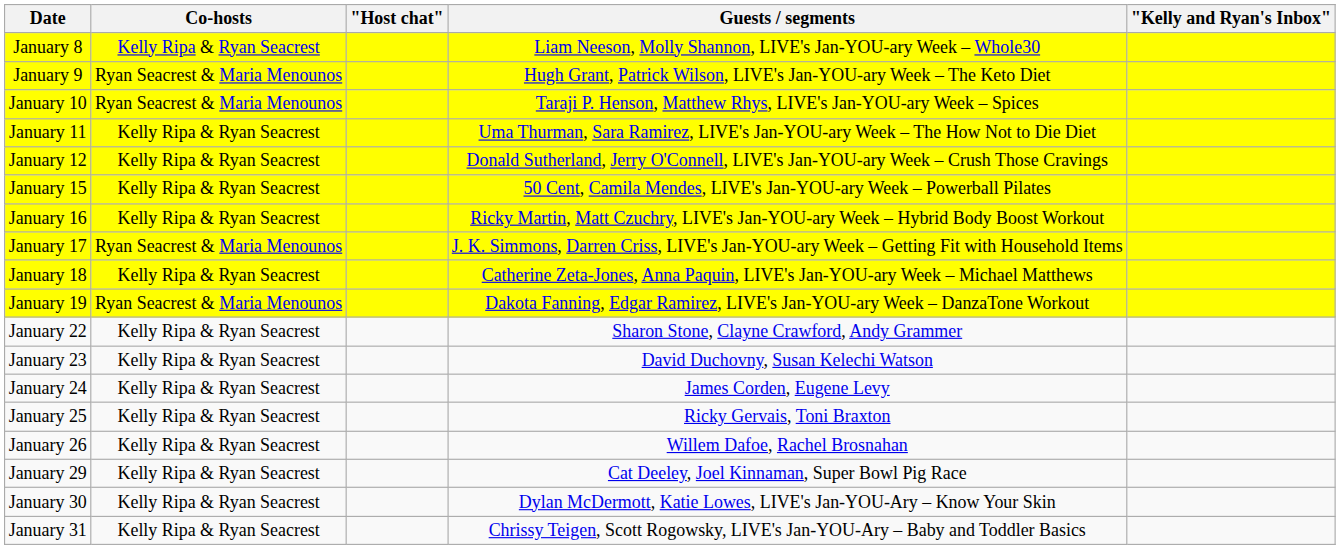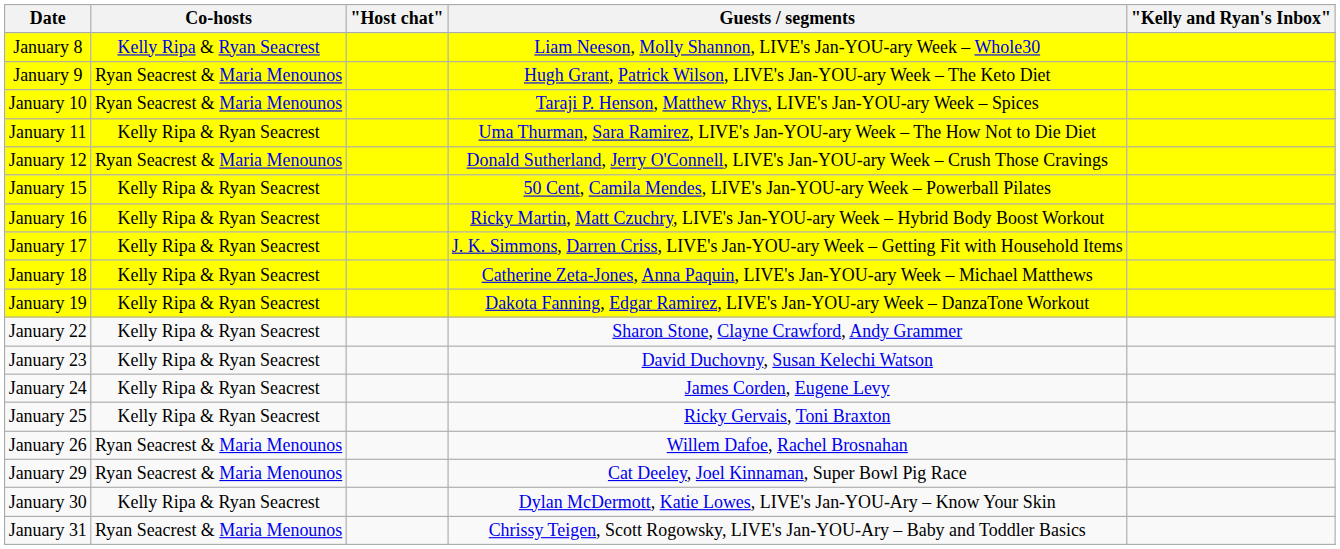January 12 | Co-hosts: Kelly Ripa & Ryan Seacrest -> Ryan Seacrest & Maria Menounos
January 17 | Co-hosts: Ryan Seacrest & Maria Menounos -> Kelly Ripa & Ryan Seacrest
January 19 | Co-hosts: Ryan Seacrest & Maria Menounos -> Kelly Ripa & Ryan Seacrest
January 26 | Co-hosts: Kelly Ripa & Ryan Seacrest -> Ryan Seacrest & Maria Menounos
January 29 | Co-hosts: Kelly Ripa & Ryan Seacrest -> Ryan Seacrest & Maria Menounos
January 31 | Co-hosts: Kelly Ripa & Ryan Seacrest -> Ryan Seacrest & Maria Menounos
